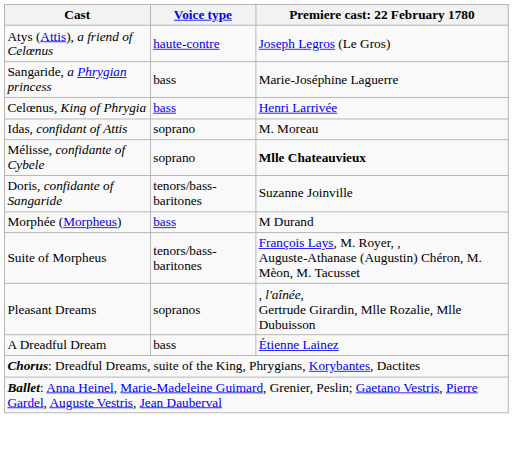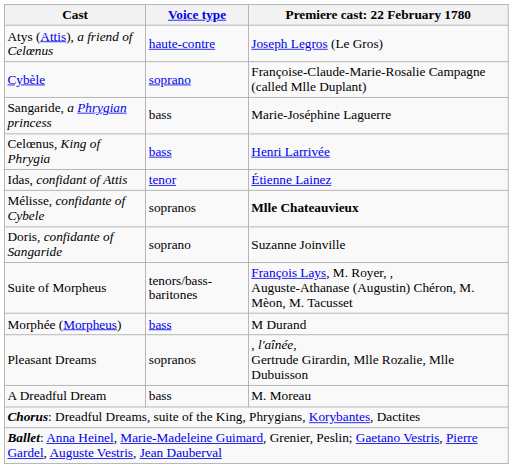+ row: Cybèle | soprano | Françoise-Claude-Marie-Rosalie Campagne (called Mlle Duplant)
Idas, confidant of Attis | Voice type: soprano -> tenor
Idas, confidant of Attis | column 3: M. Moreau -> Étienne Lainez
Mélisse, confidante of Cybele | Voice type: soprano -> sopranos
Doris, confidante of Sangaride | Voice type: tenors/bass-baritones -> soprano
rows swapped: Morphée (Morpheus) <-> Suite of Morpheus
A Dreadful Dream | column 3: Étienne Lainez -> M. Moreau
